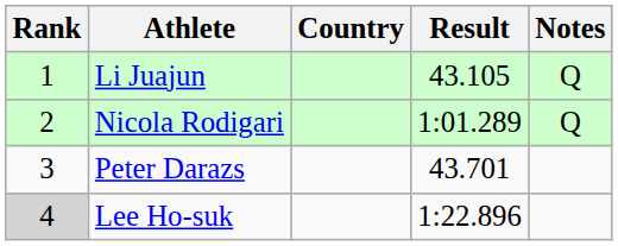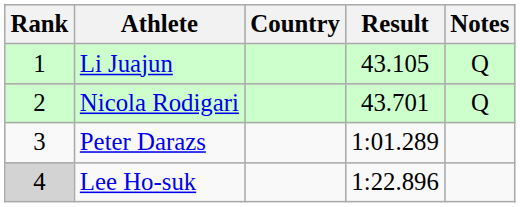Nicola Rodigari | Result: 1:01.289 -> 43.701
Peter Darazs | Result: 43.701 -> 1:01.289
